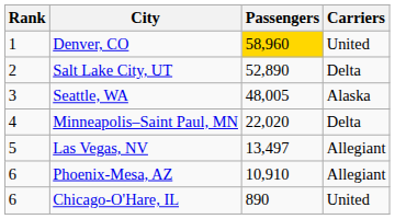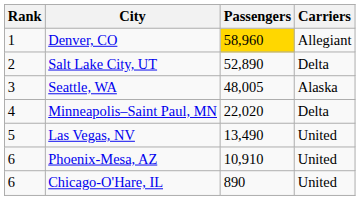Denver, CO | Carriers: United -> Allegiant
Las Vegas, NV | Passengers: 13,497 -> 13,490
Las Vegas, NV | Carriers: Allegiant -> United
Phoenix-Mesa, AZ | Carriers: Allegiant -> United
